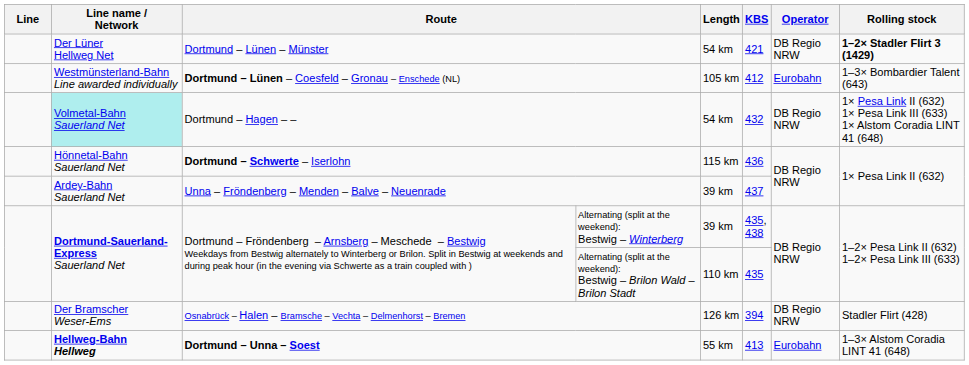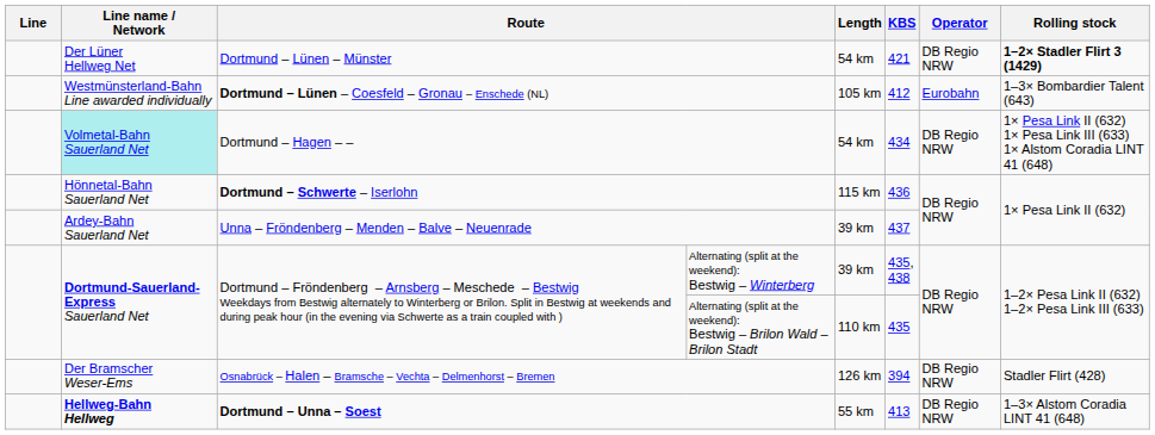Dortmund – Hagen – – | KBS: 432 -> 434
Dortmund – Unna – Soest | Operator: Eurobahn -> DB Regio NRW
